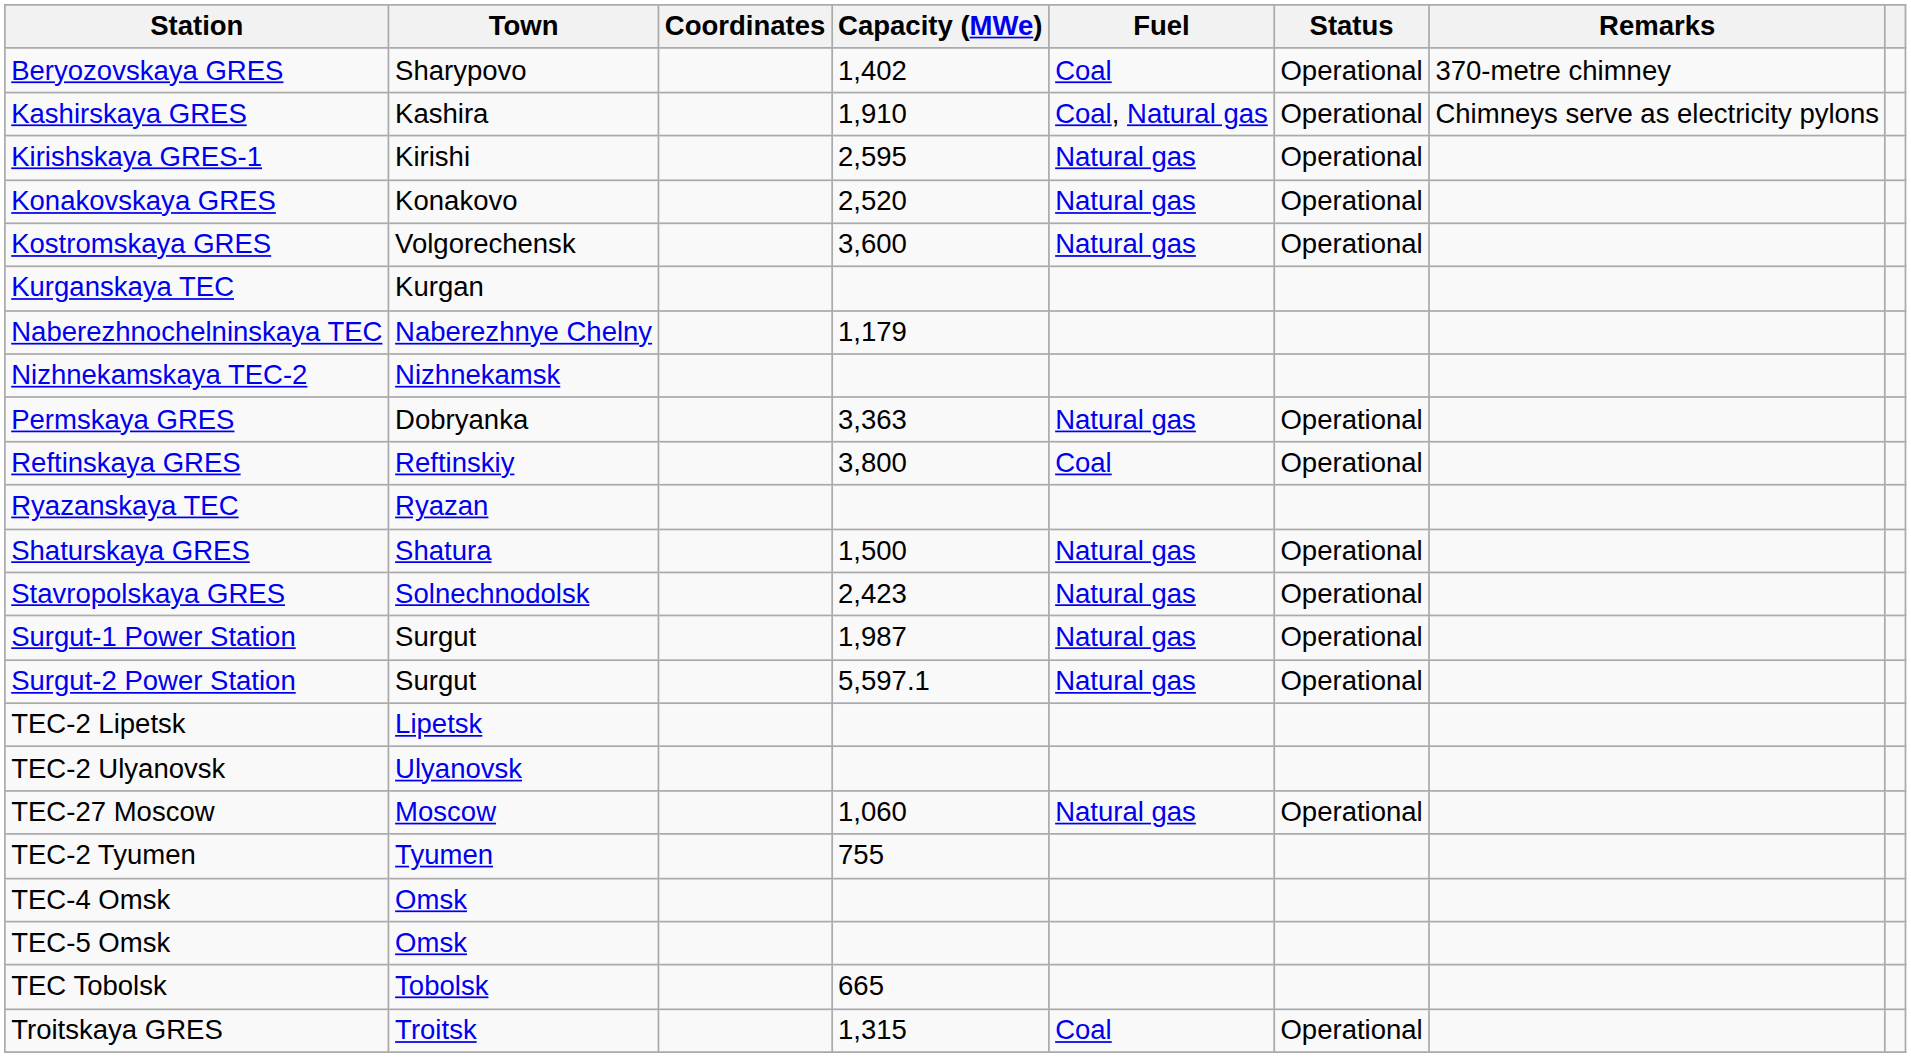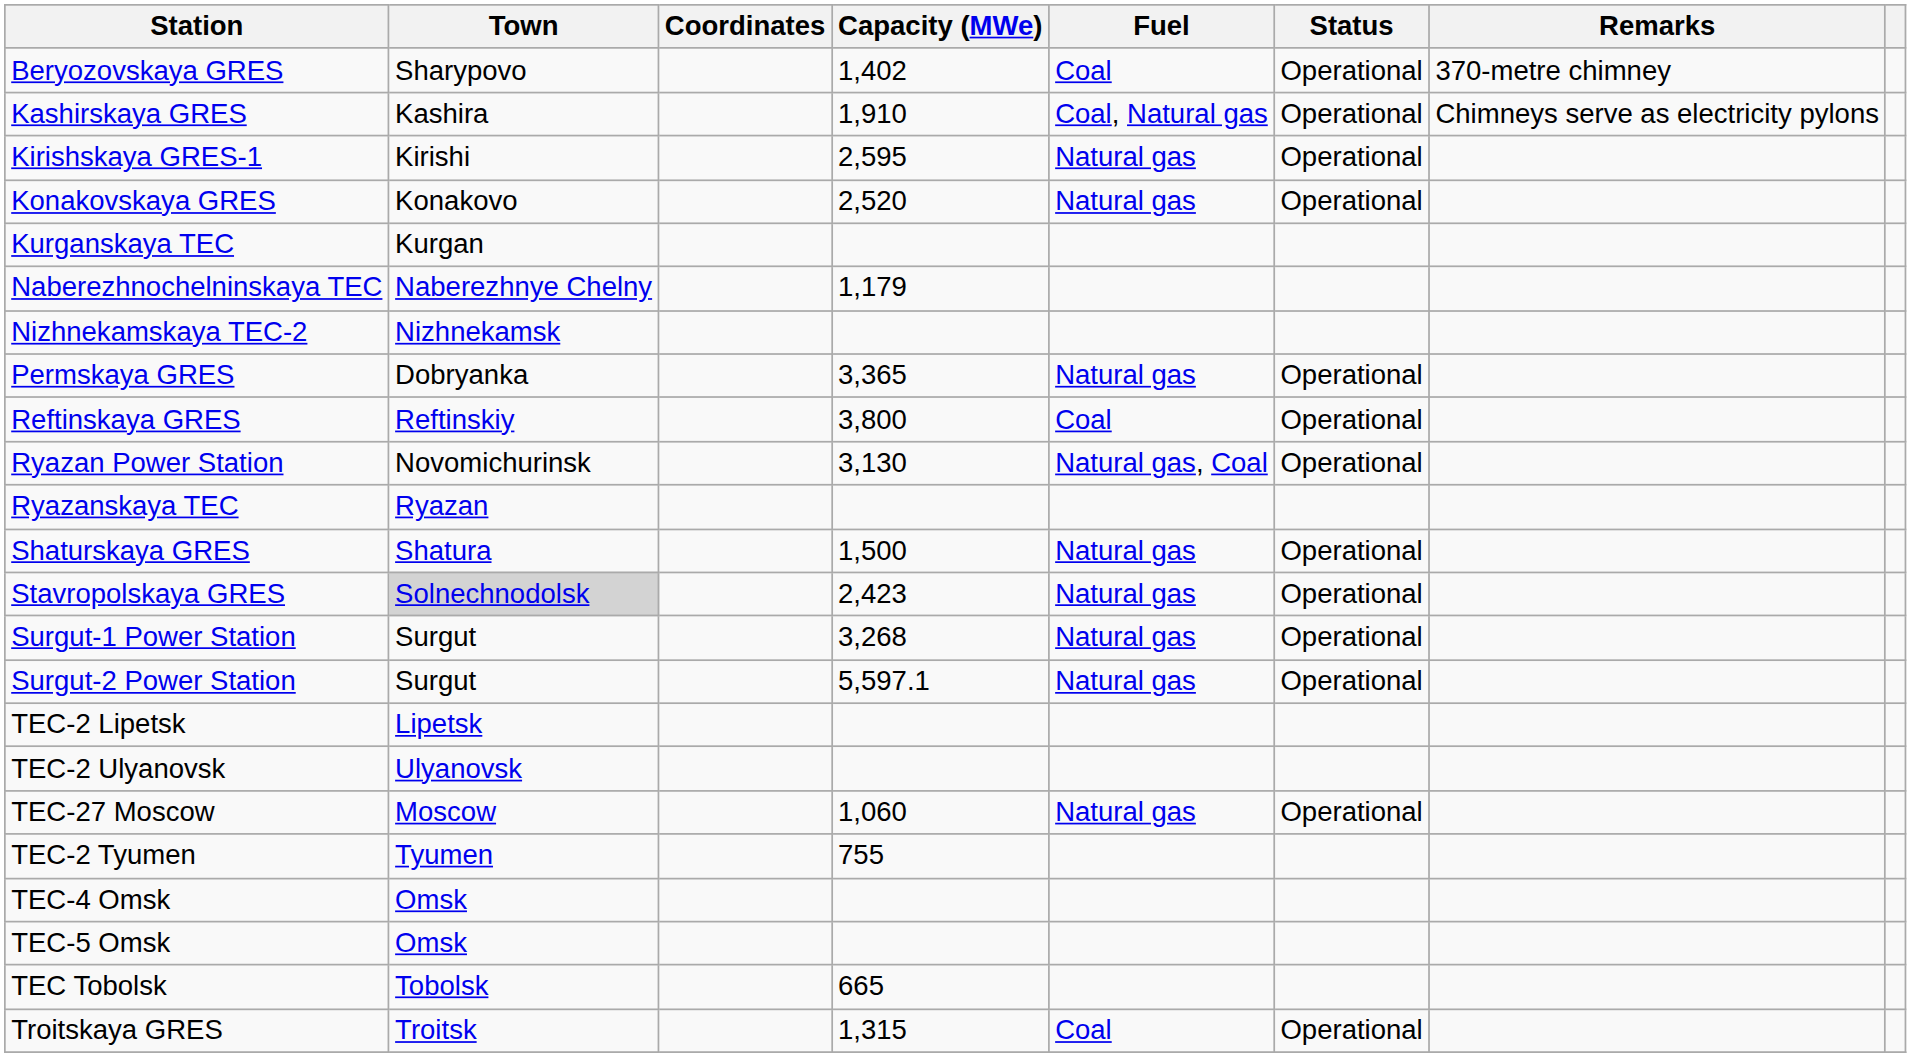- row: Kostromskaya GRES | Volgorechensk | 3,600 | Natural gas | Operational
Permskaya GRES | Capacity (MWe): 3,363 -> 3,365
+ row: Ryazan Power Station | Novomichurinsk | 3,130 | Natural gas, Coal | Operational
Stavropolskaya GRES | Town: no background -> lightgrey background
Surgut-1 Power Station | Capacity (MWe): 1,987 -> 3,268
